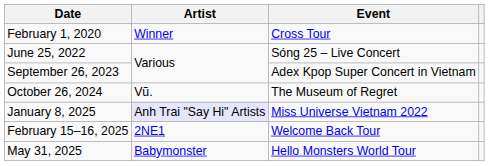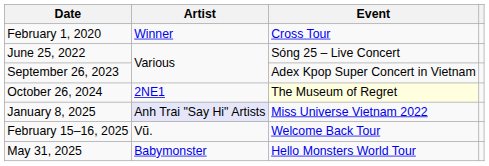October 26, 2024 | Artist: Vũ. -> 2NE1
October 26, 2024 | Event: no background -> lightyellow background
February 15–16, 2025 | Artist: 2NE1 -> Vũ.
